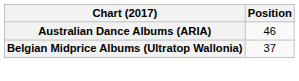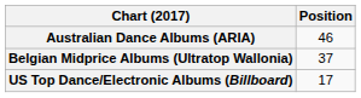+ row: US Top Dance/Electronic Albums (Billboard) | 17
